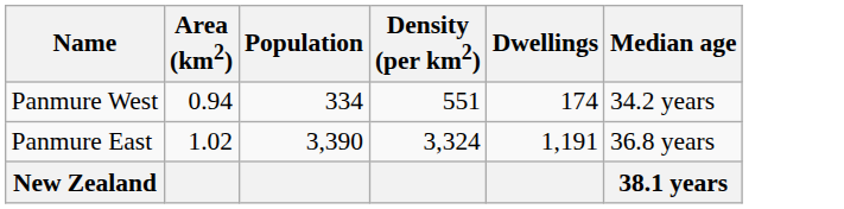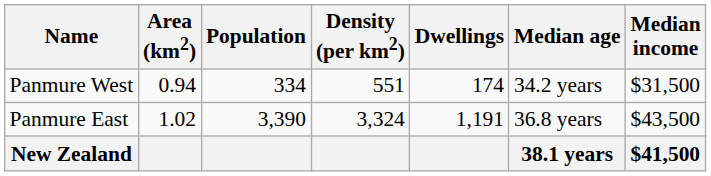+ column: Median income | $31,500 | $43,500 | $41,500
